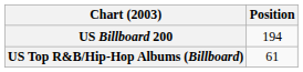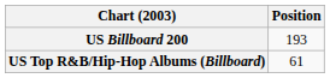US Billboard 200 | Position: 194 -> 193
